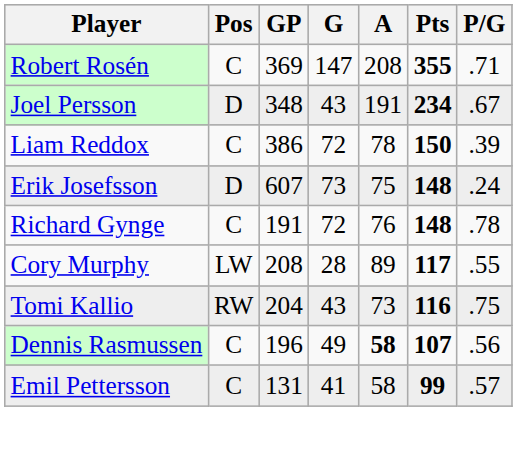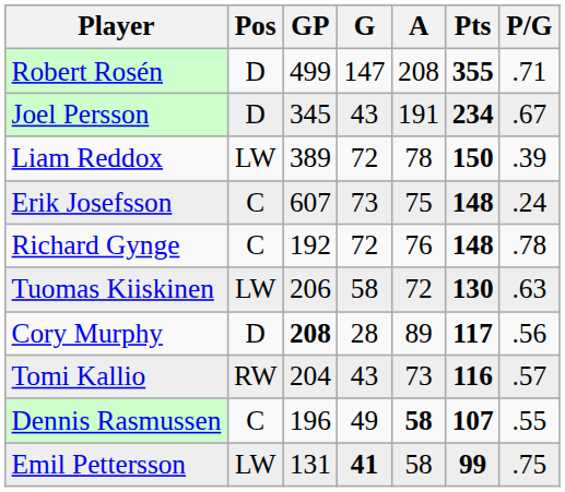Robert Rosén | Pos: C -> D
Robert Rosén | GP: 369 -> 499
Joel Persson | GP: 348 -> 345
Liam Reddox | Pos: C -> LW
Liam Reddox | GP: 386 -> 389
Erik Josefsson | Pos: D -> C
Richard Gynge | GP: 191 -> 192
+ row: Tuomas Kiiskinen | LW | 206 | 58 | 72 | 130 | .63
Cory Murphy | Pos: LW -> D
Cory Murphy | GP: normal -> bold
Cory Murphy | P/G: .55 -> .56
Tomi Kallio | P/G: .75 -> .57
Dennis Rasmussen | P/G: .56 -> .55
Emil Pettersson | Pos: C -> LW
Emil Pettersson | G: normal -> bold
Emil Pettersson | P/G: .57 -> .75
